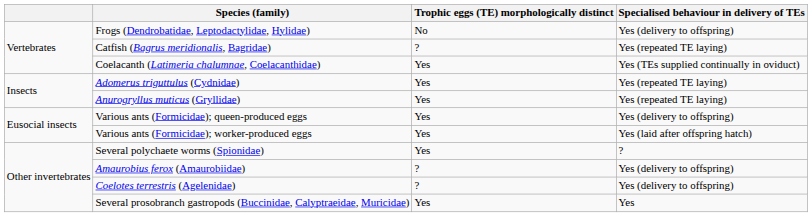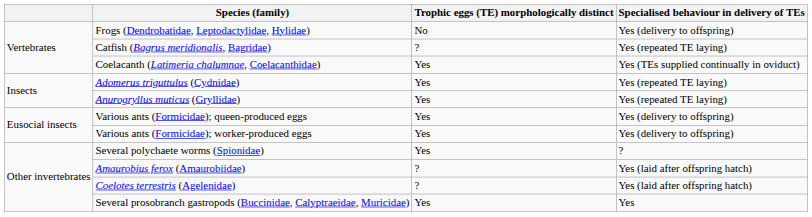Various ants (Formicidae); worker-produced eggs | Specialised behaviour in delivery of TEs: Yes (laid after offspring hatch) -> Yes (delivery to offspring)
Amaurobius ferox (Amaurobiidae) | Specialised behaviour in delivery of TEs: Yes (delivery to offspring) -> Yes (laid after offspring hatch)
Coelotes terrestris (Agelenidae) | Specialised behaviour in delivery of TEs: Yes (delivery to offspring) -> Yes (laid after offspring hatch)
